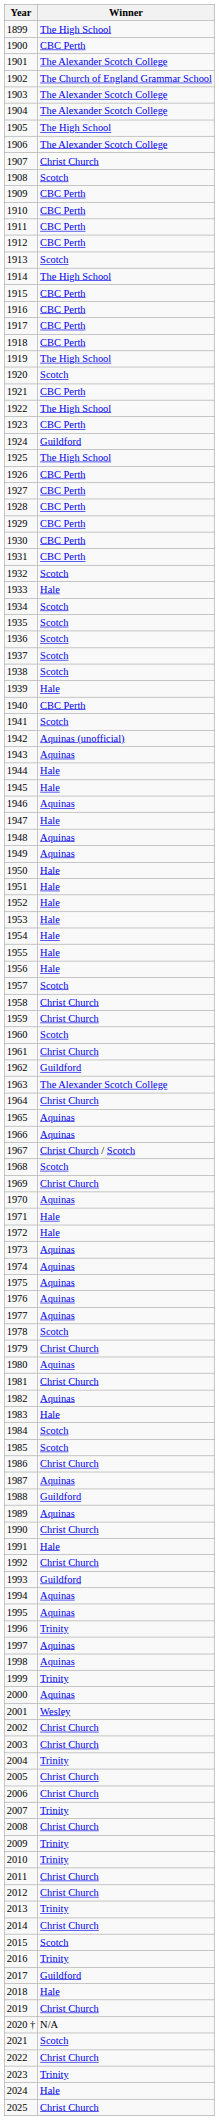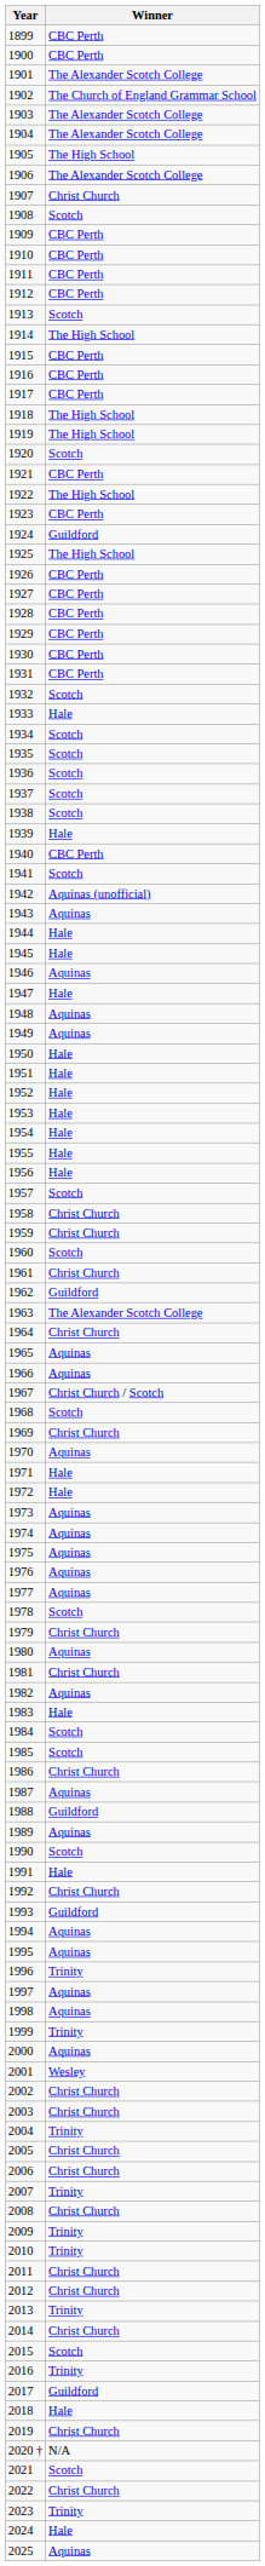1899 | Winner: The High School -> CBC Perth
1918 | Winner: CBC Perth -> The High School
1990 | Winner: Christ Church -> Scotch
2025 | Winner: Christ Church -> Aquinas
